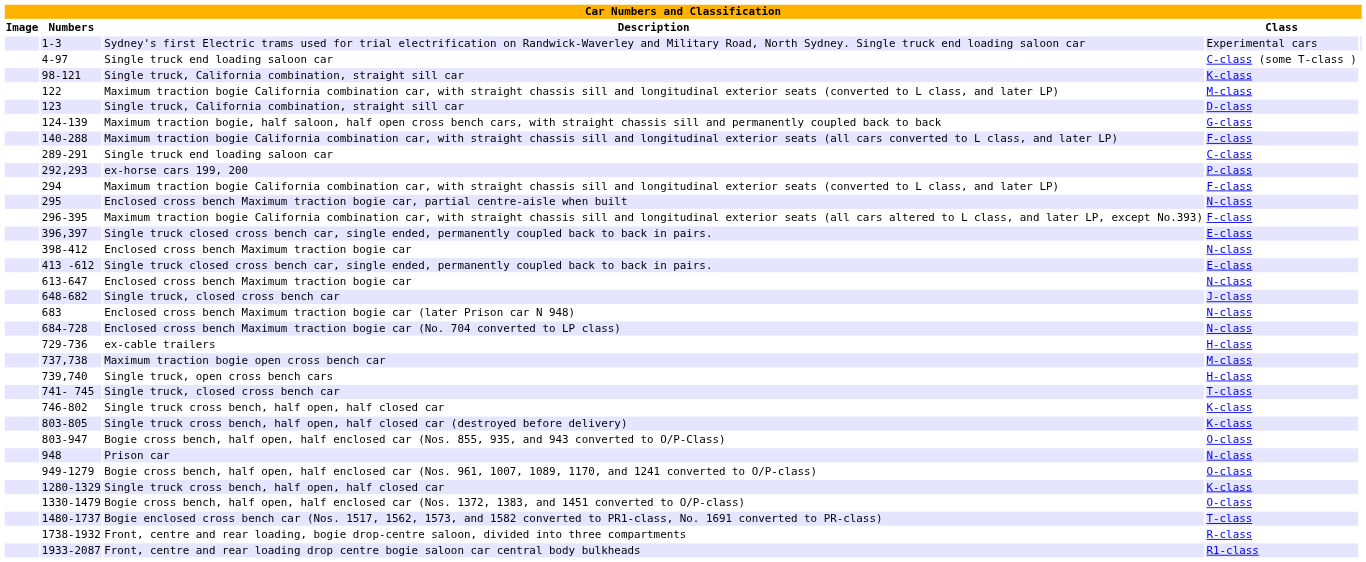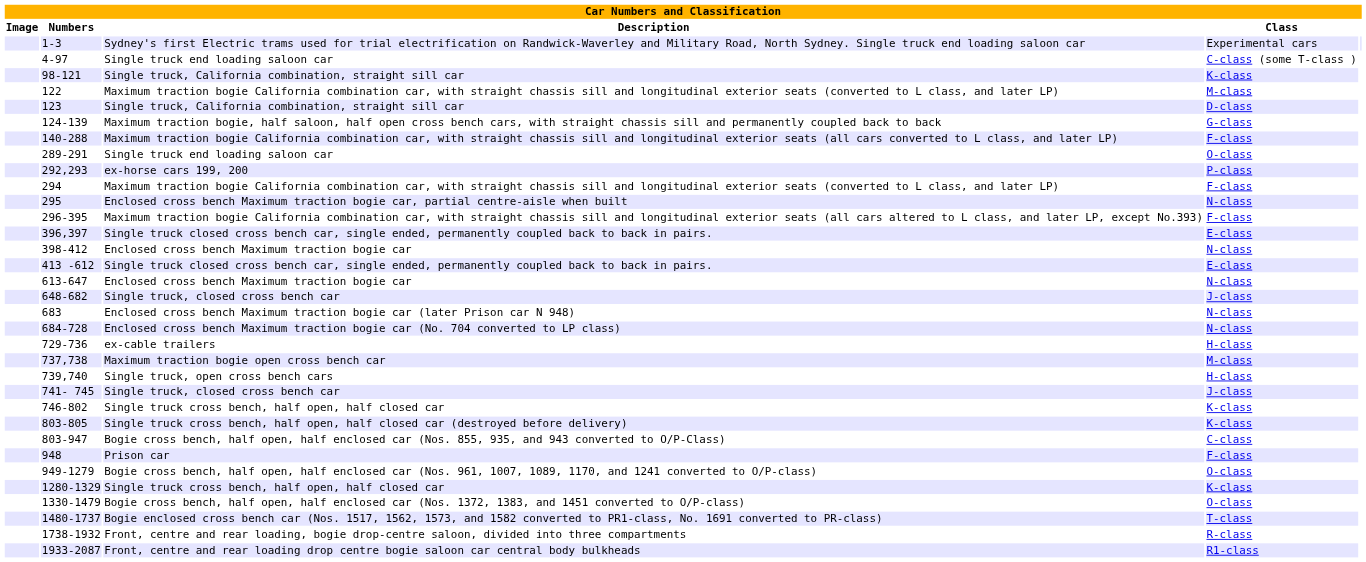289-291 | Class: C-class -> O-class
741- 745 | Class: T-class -> J-class
803-947 | Class: O-class -> C-class
948 | Class: N-class -> F-class
